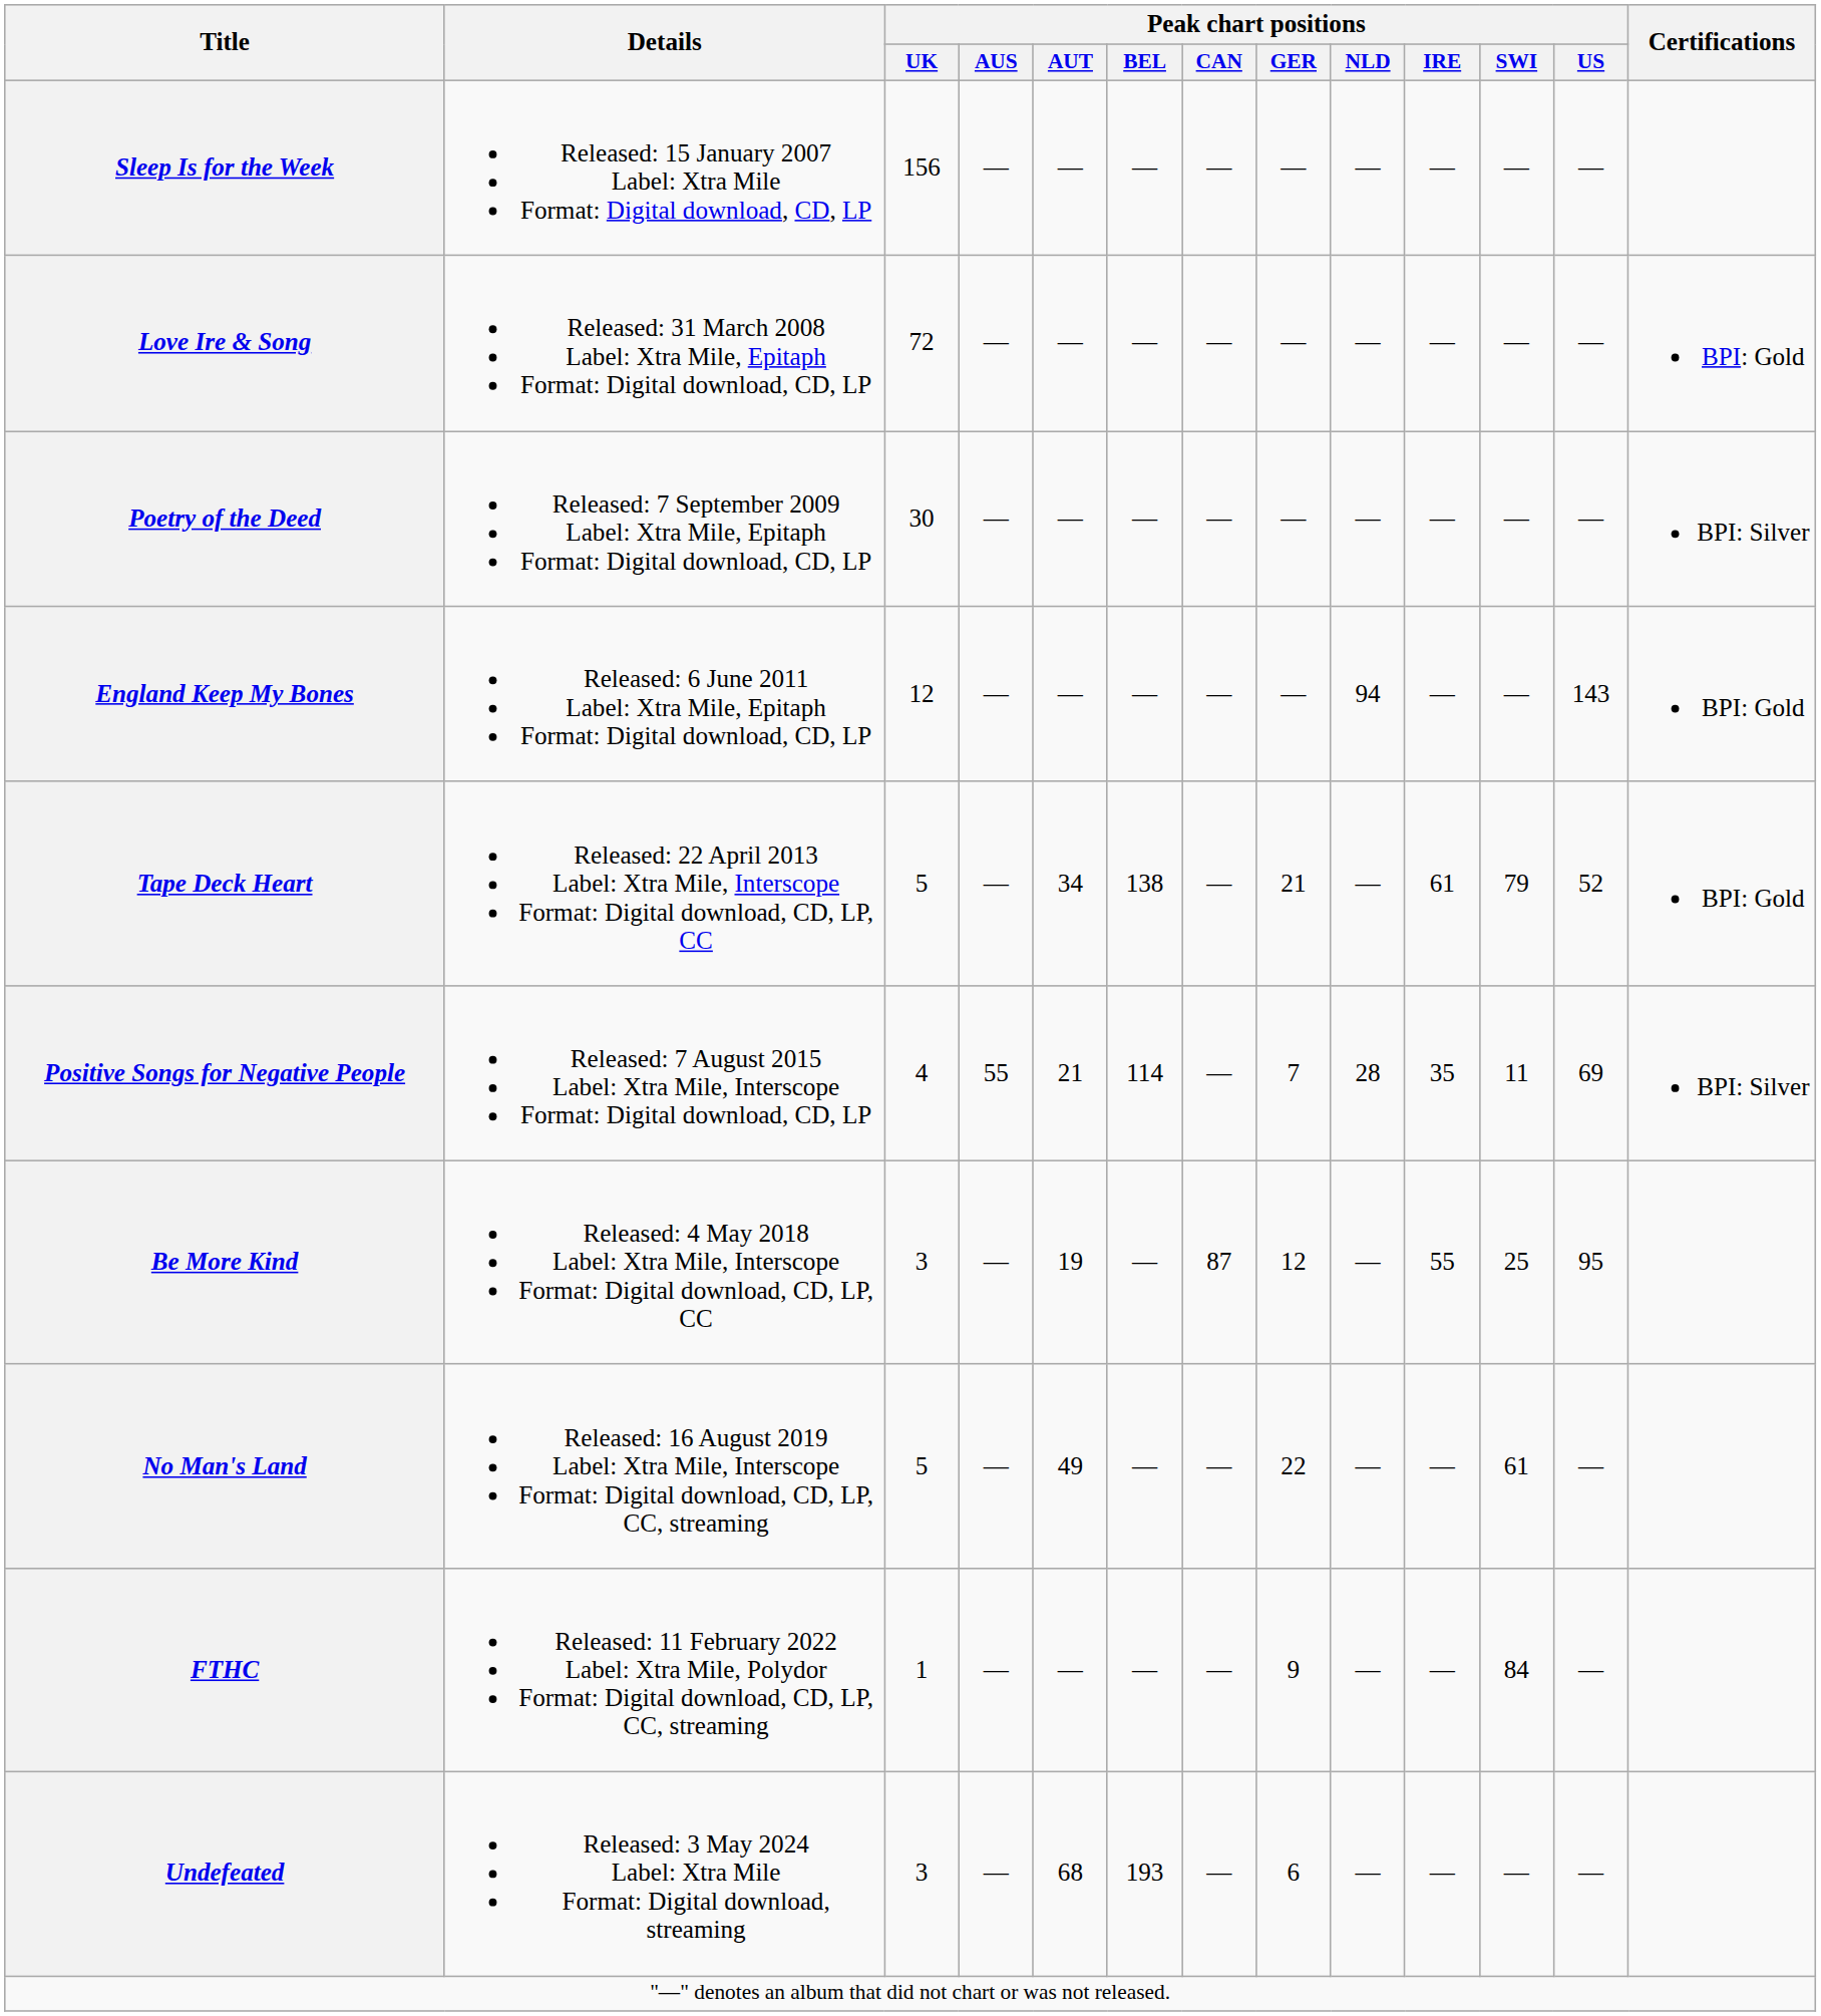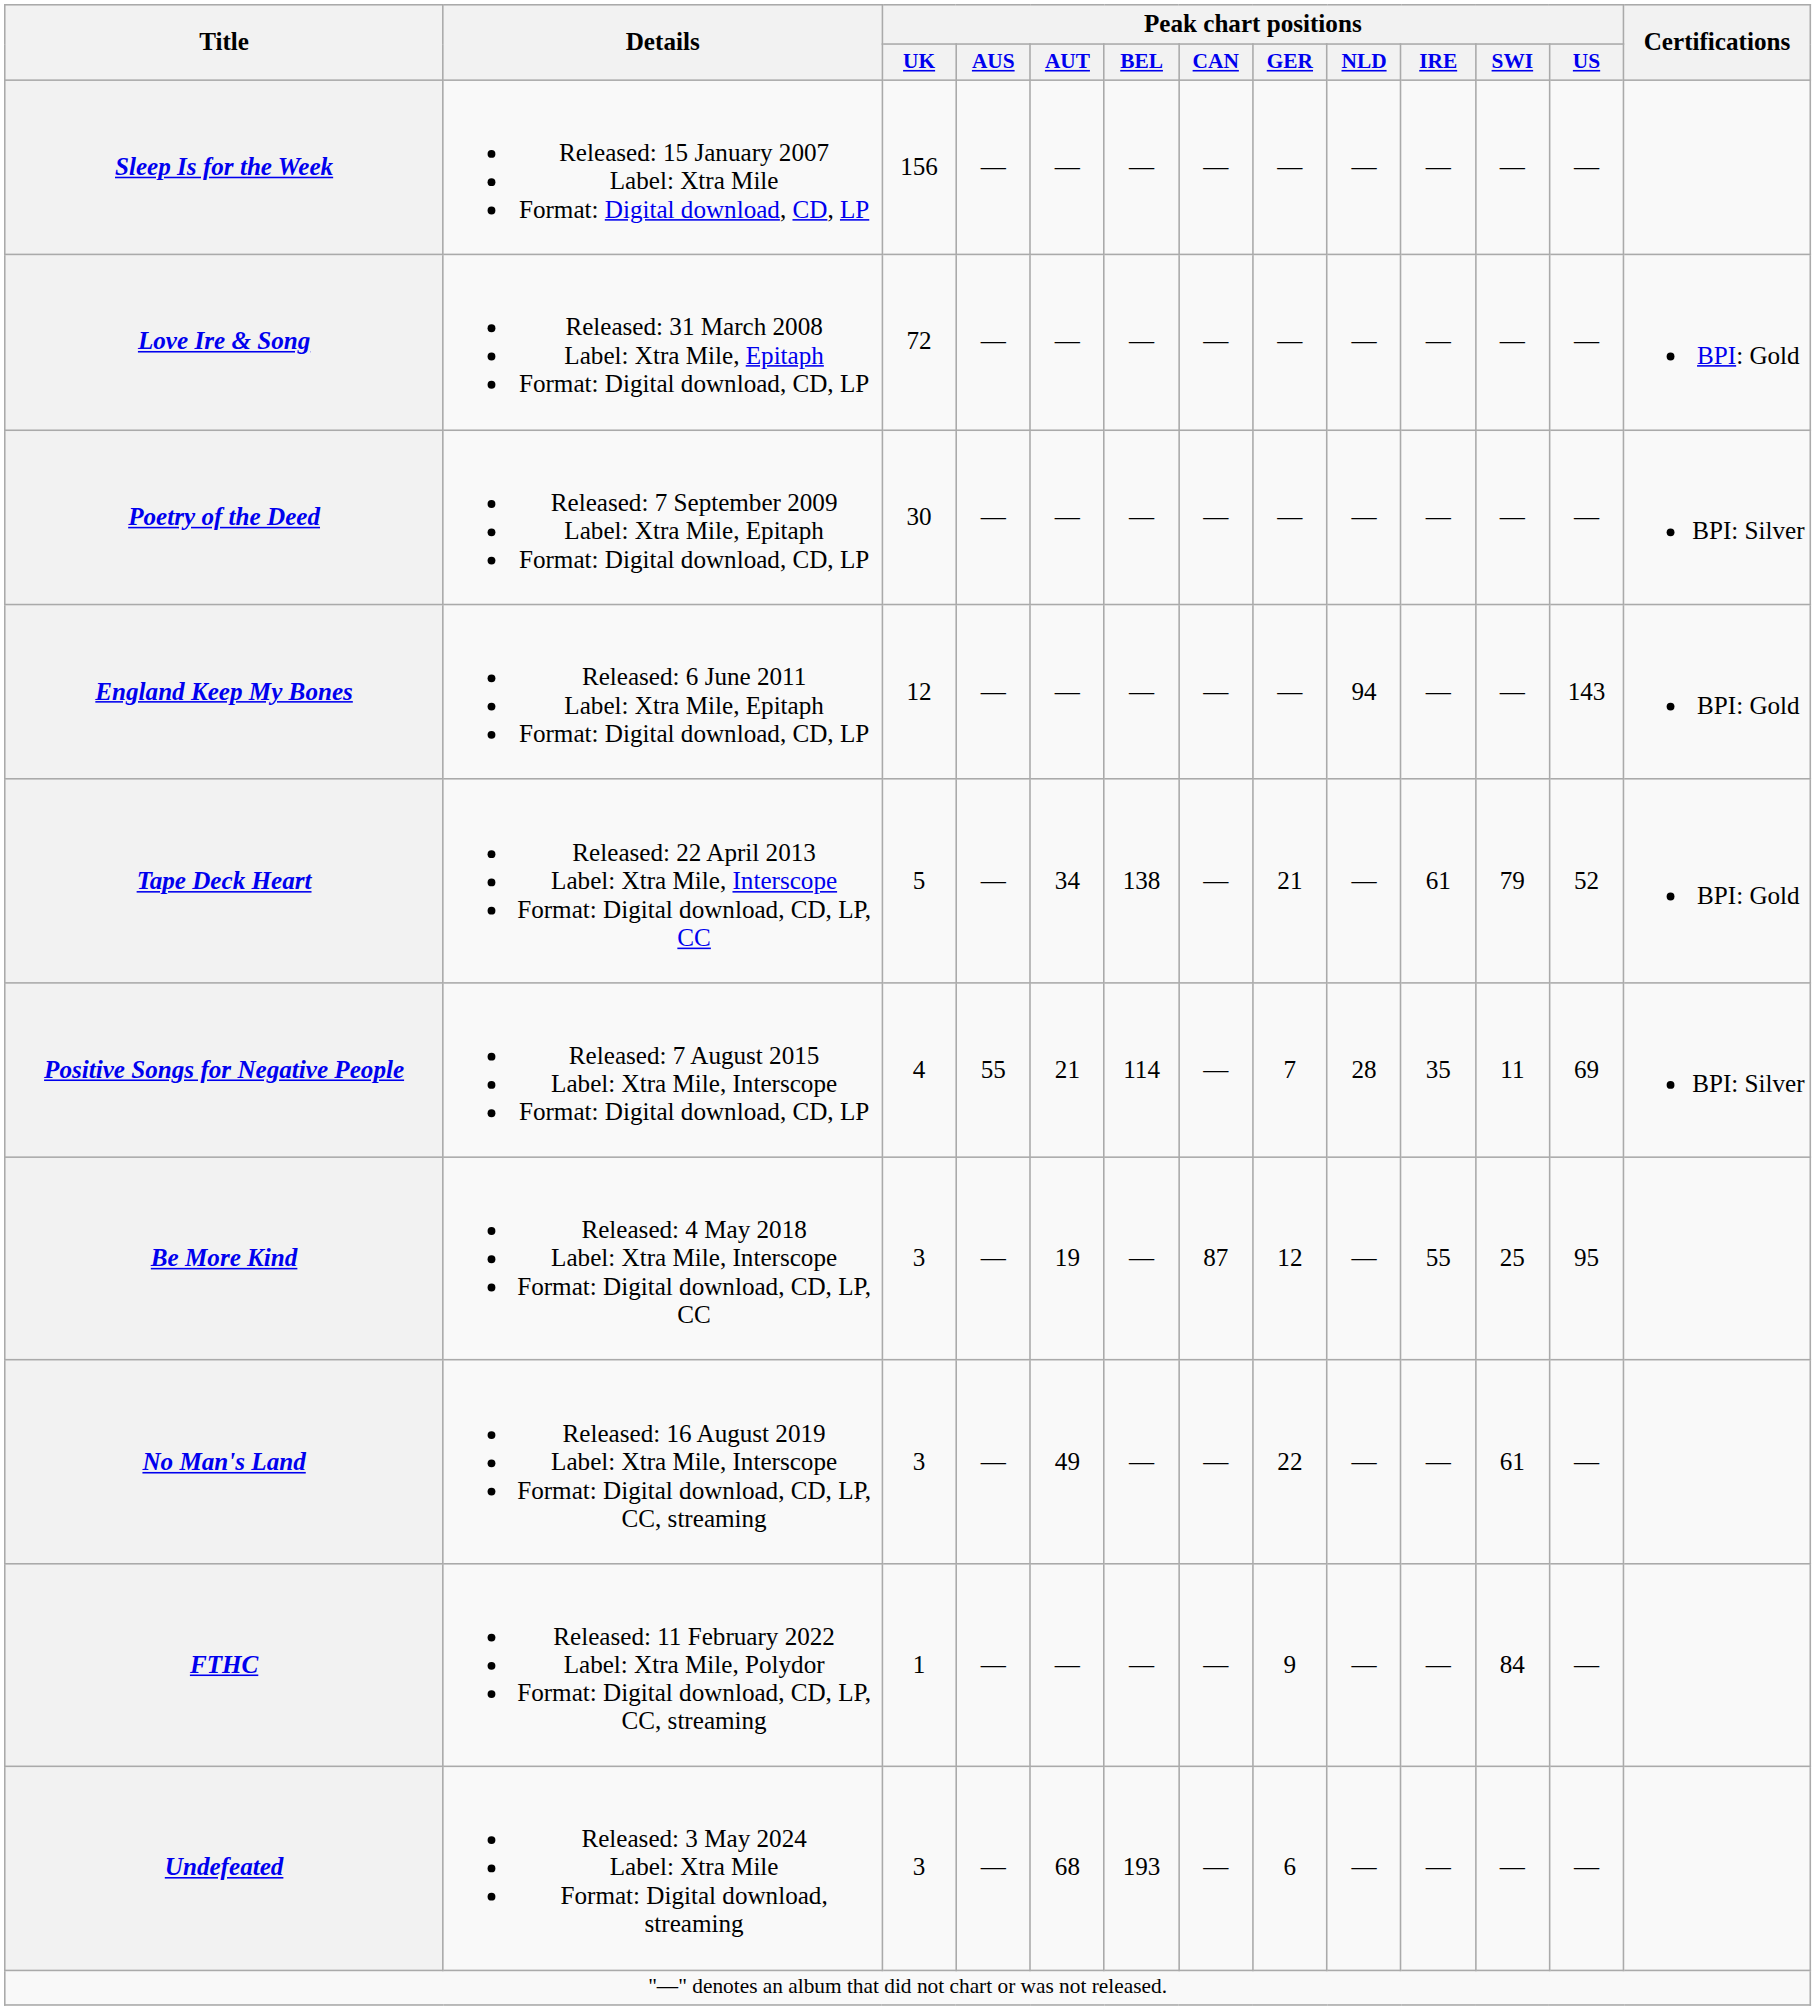No Man's Land | Peak chart positions / UK: 5 -> 3
